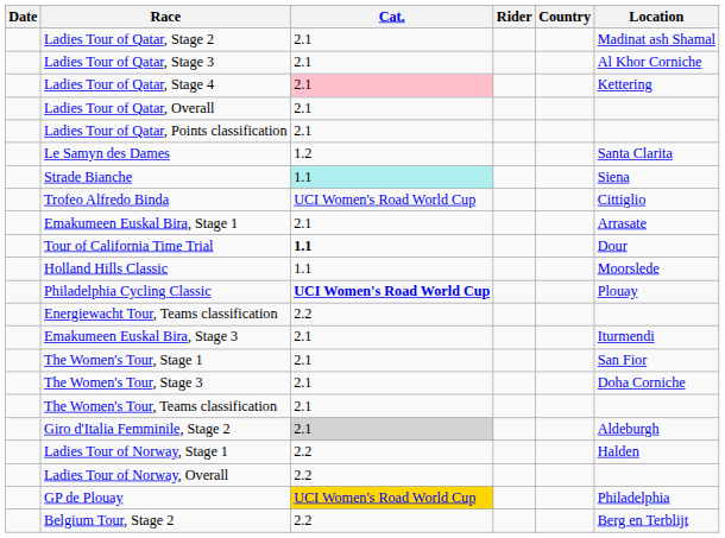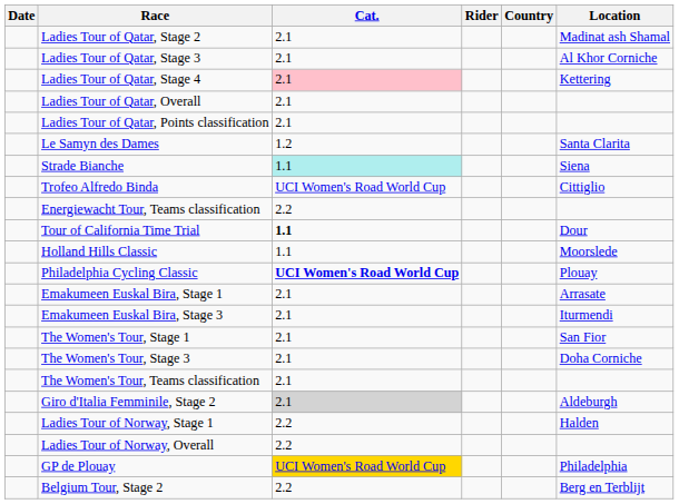rows swapped: Energiewacht Tour, Teams classification <-> Emakumeen Euskal Bira, Stage 1
